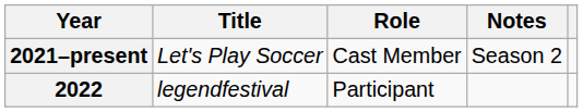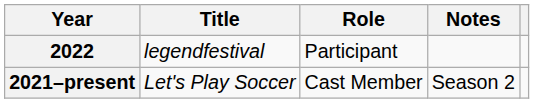rows swapped: 2021–present <-> 2022
